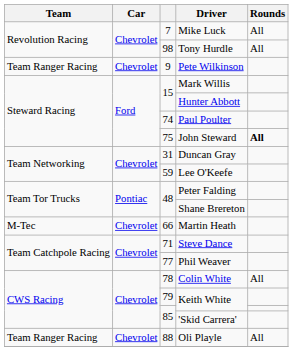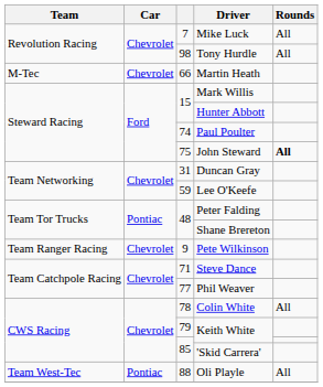rows swapped: Pete Wilkinson <-> Martin Heath
Oli Playle | Team: Team Ranger Racing -> Team West-Tec
Oli Playle | Car: Chevrolet -> Pontiac
